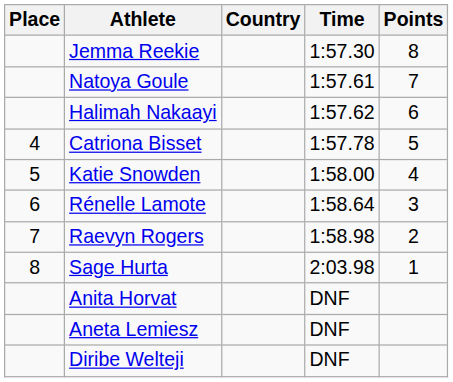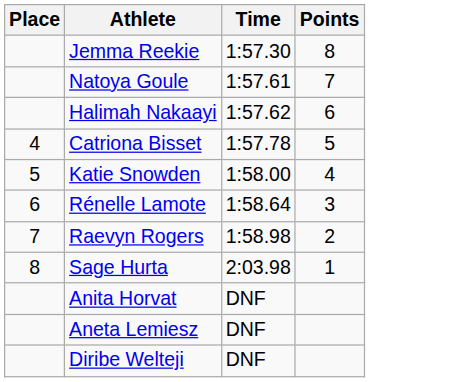- column: Country
